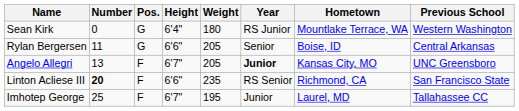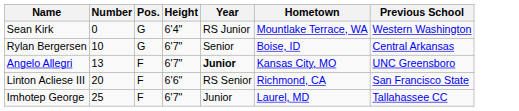- column: Weight | 180 | 205 | 205 | 235 | 195
Rylan Bergersen | Number: 11 -> 10
Rylan Bergersen | Height: 6'6" -> 6'7"
Linton Acliese III | Number: bold -> normal
